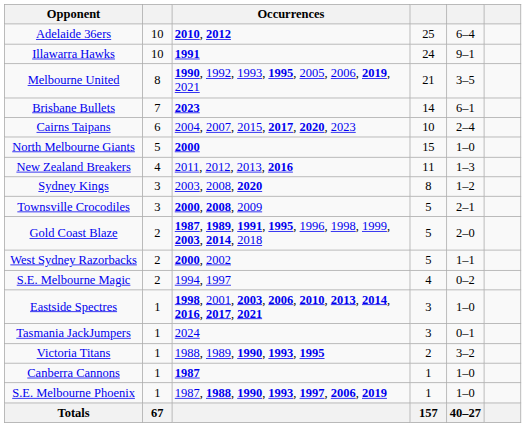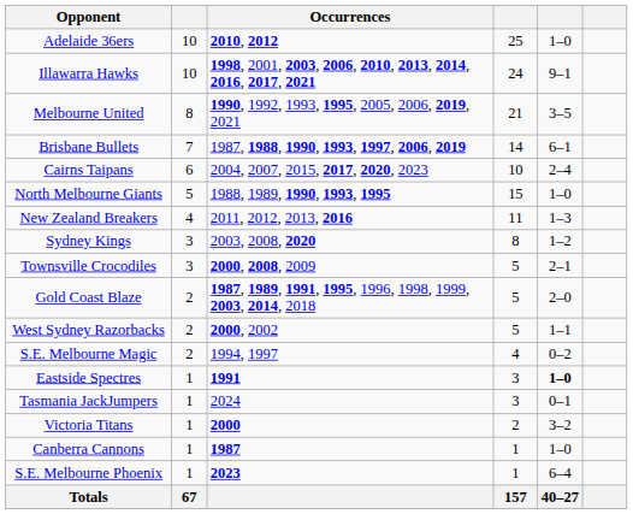Adelaide 36ers | column 5: 6–4 -> 1–0
Illawarra Hawks | Occurrences: 1991 -> 1998, 2001, 2003, 2006, 2010, 2013, 2014, 2016, 2017, 2021
Brisbane Bullets | Occurrences: 2023 -> 1987, 1988, 1990, 1993, 1997, 2006, 2019
North Melbourne Giants | Occurrences: 2000 -> 1988, 1989, 1990, 1993, 1995
Eastside Spectres | Occurrences: 1998, 2001, 2003, 2006, 2010, 2013, 2014, 2016, 2017, 2021 -> 1991
Eastside Spectres | column 5: normal -> bold
Victoria Titans | Occurrences: 1988, 1989, 1990, 1993, 1995 -> 2000
S.E. Melbourne Phoenix | Occurrences: 1987, 1988, 1990, 1993, 1997, 2006, 2019 -> 2023
S.E. Melbourne Phoenix | column 5: 1–0 -> 6–4
